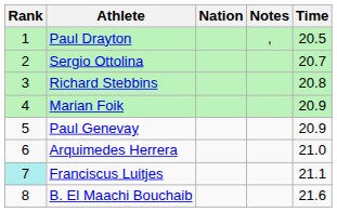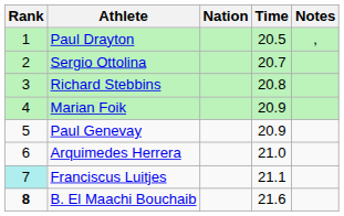columns swapped: Time <-> Notes
B. El Maachi Bouchaib | Rank: normal -> bold
